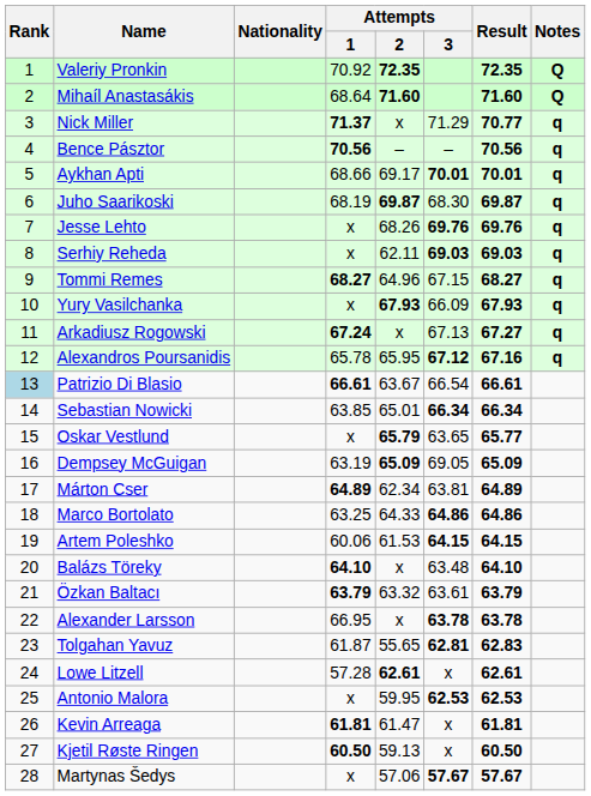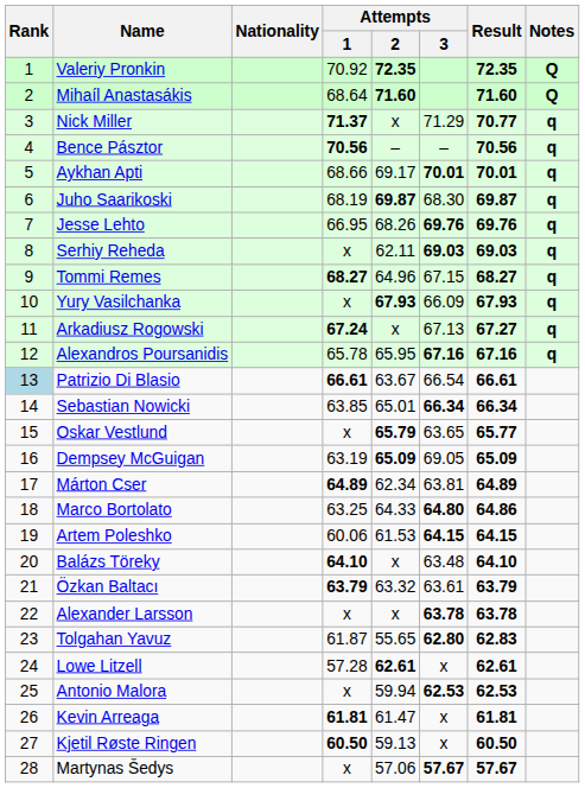Jesse Lehto | Attempts / 1: x -> 66.95
Alexandros Poursanidis | Attempts / 3: 67.12 -> 67.16
Marco Bortolato | Attempts / 3: 64.86 -> 64.80
Alexander Larsson | Attempts / 1: 66.95 -> x
Tolgahan Yavuz | Attempts / 3: 62.81 -> 62.80
Antonio Malora | Attempts / 2: 59.95 -> 59.94
